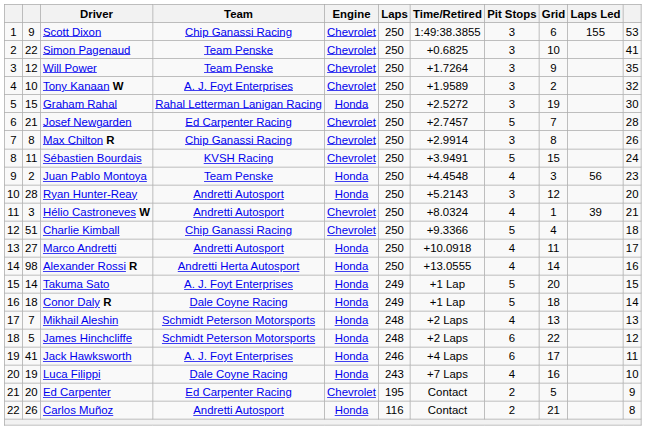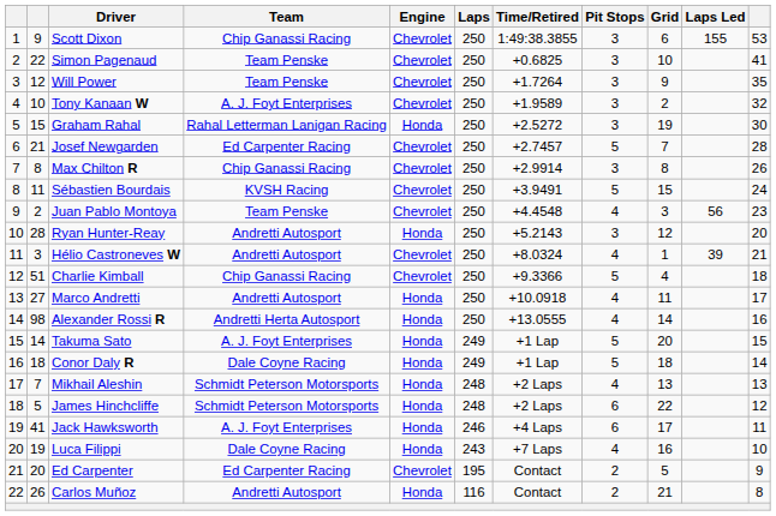Juan Pablo Montoya | Engine: Honda -> Chevrolet
